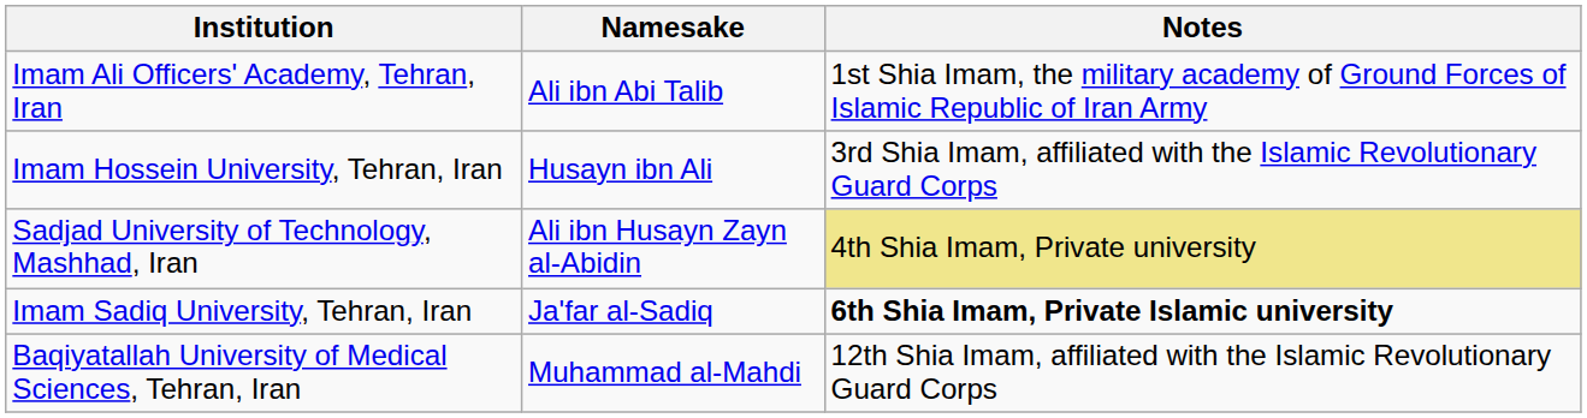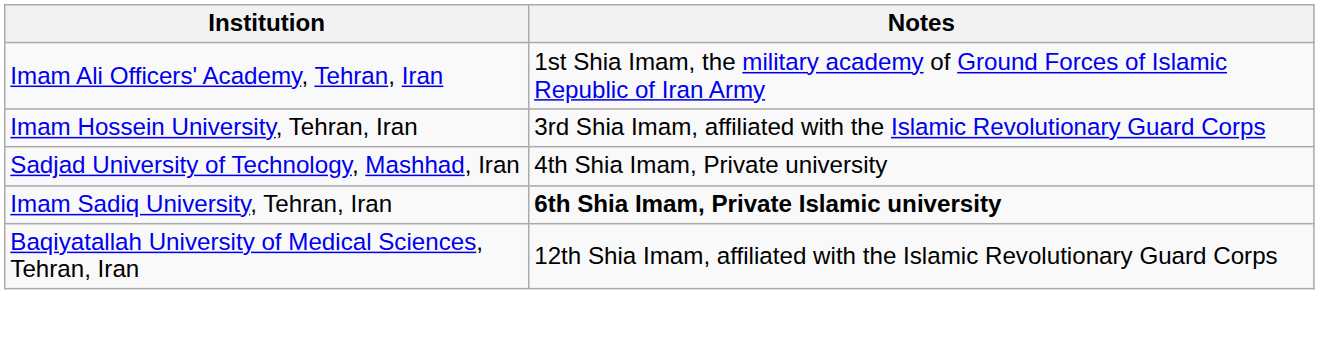- column: Namesake | Ali ibn Abi Talib | Husayn ibn Ali | Ali ibn Husayn Zayn al-Abidin | Ja'far al-Sadiq | Muhammad al-Mahdi
Sadjad University of Technology, Mashhad, Iran | Notes: khaki background -> no background
